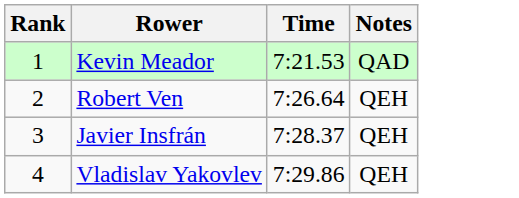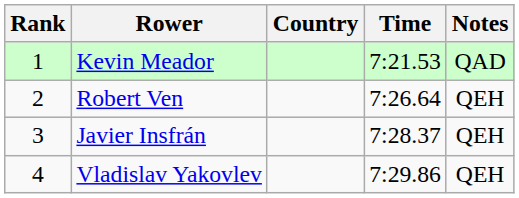+ column: Country
